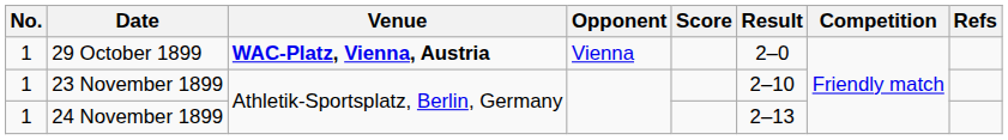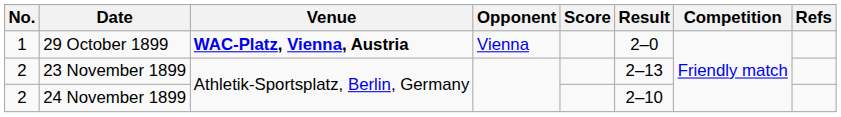23 November 1899 | No.: 1 -> 2
23 November 1899 | Result: 2–10 -> 2–13
24 November 1899 | No.: 1 -> 2
24 November 1899 | Result: 2–13 -> 2–10
